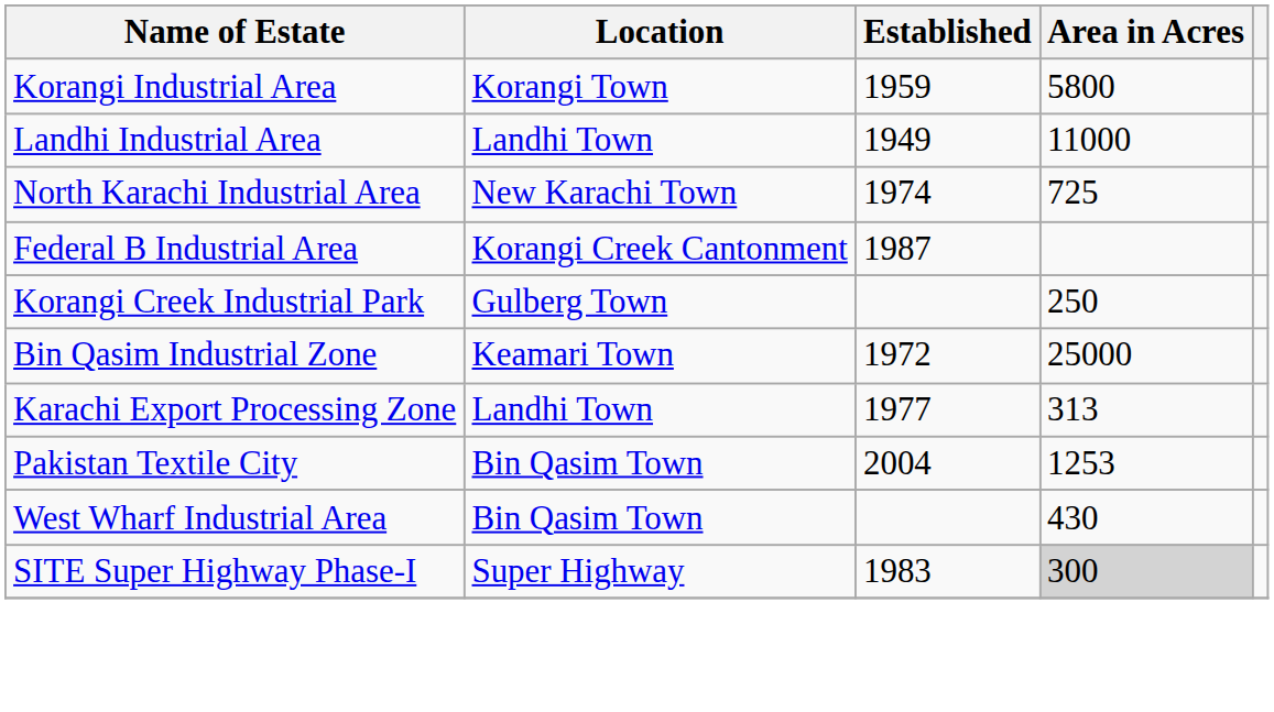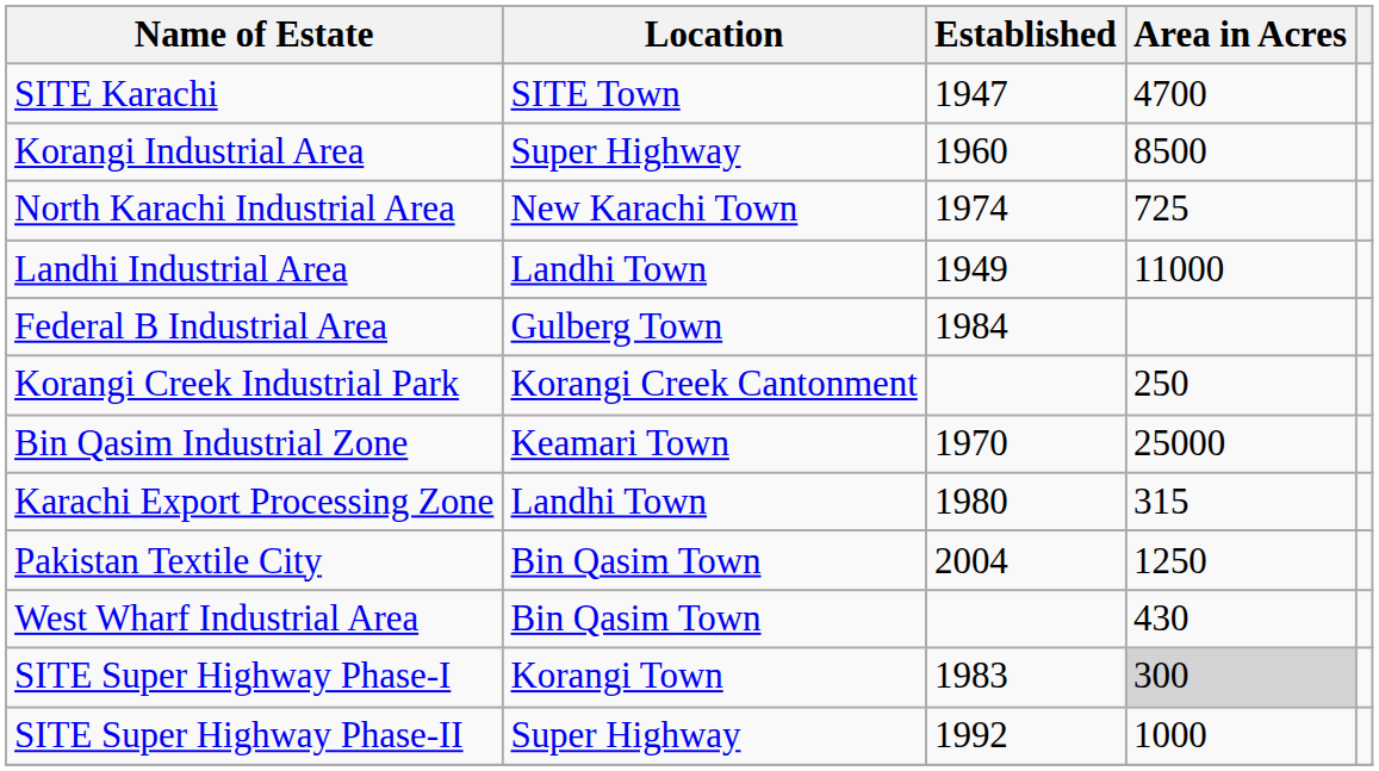+ row: SITE Karachi | SITE Town | 1947 | 4700
Korangi Industrial Area | Location: Korangi Town -> Super Highway
Korangi Industrial Area | Established: 1959 -> 1960
Korangi Industrial Area | Area in Acres: 5800 -> 8500
rows swapped: Landhi Industrial Area <-> North Karachi Industrial Area
Federal B Industrial Area | Location: Korangi Creek Cantonment -> Gulberg Town
Federal B Industrial Area | Established: 1987 -> 1984
Korangi Creek Industrial Park | Location: Gulberg Town -> Korangi Creek Cantonment
Bin Qasim Industrial Zone | Established: 1972 -> 1970
Karachi Export Processing Zone | Established: 1977 -> 1980
Karachi Export Processing Zone | Area in Acres: 313 -> 315
Pakistan Textile City | Area in Acres: 1253 -> 1250
SITE Super Highway Phase-I | Location: Super Highway -> Korangi Town
+ row: SITE Super Highway Phase-II | Super Highway | 1992 | 1000
